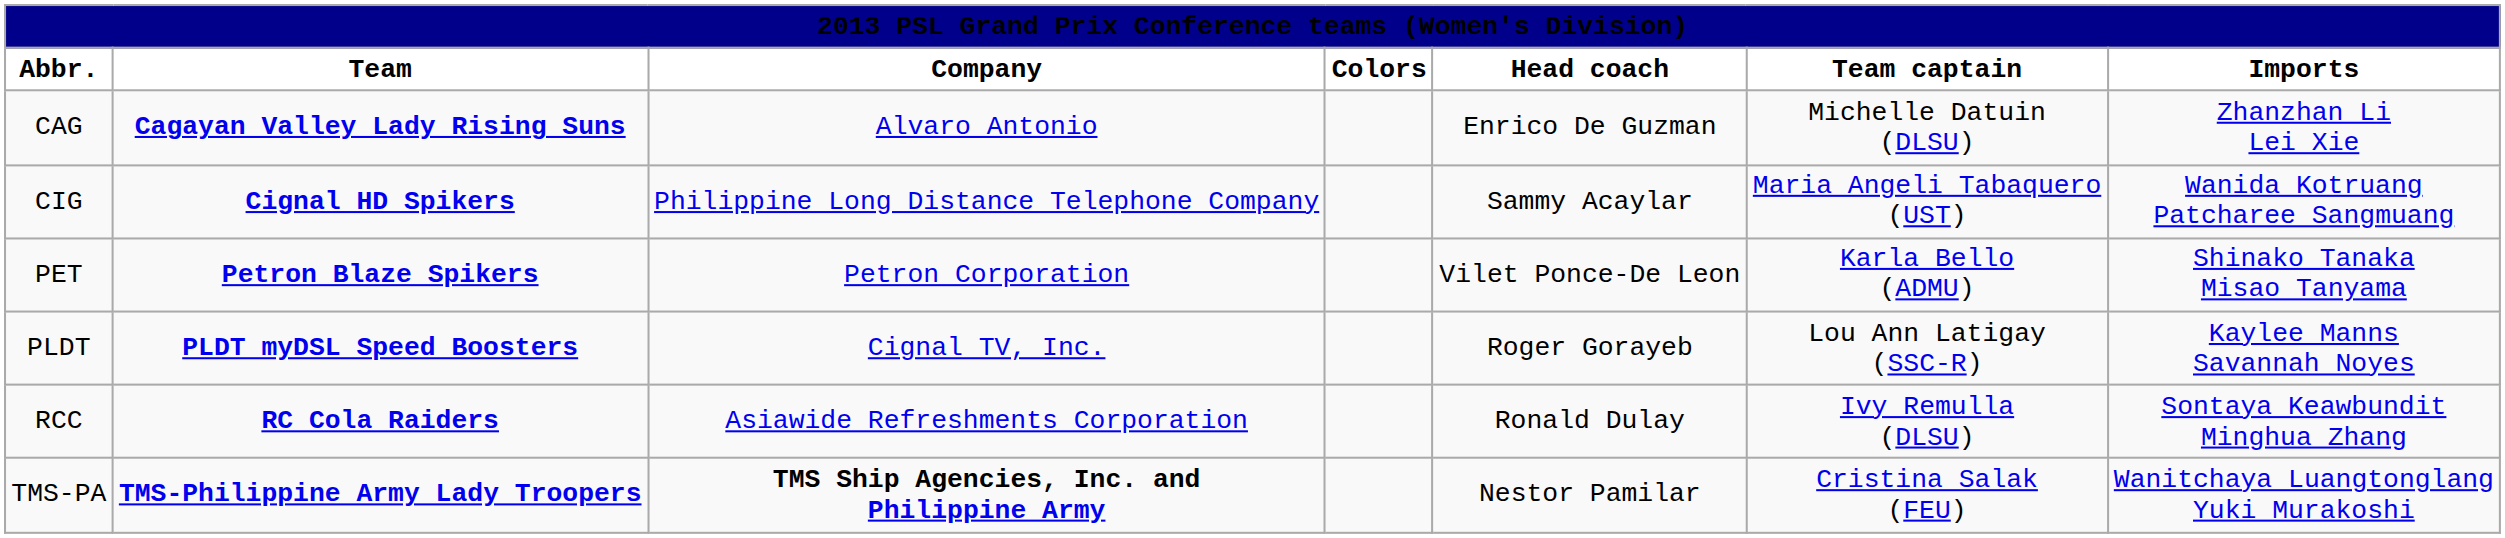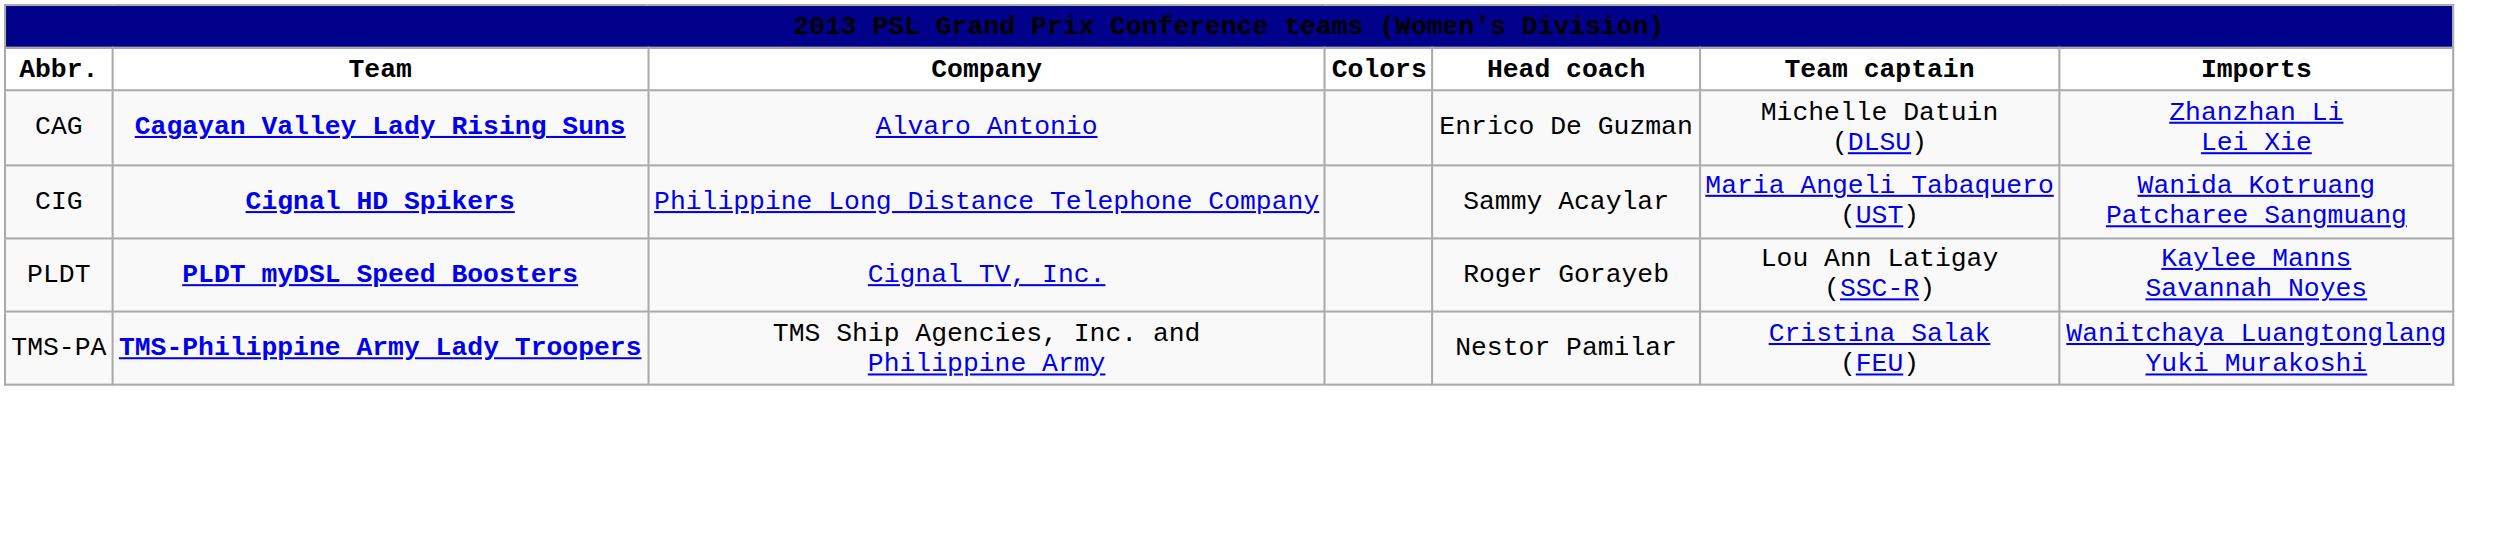- row: PET | Petron Blaze Spikers | Petron Corporation | Vilet Ponce-De Leon | Karla Bello (ADMU) | Shinako Tanaka Misao Tanyama
- row: RCC | RC Cola Raiders | Asiawide Refreshments Corporation | Ronald Dulay | Ivy Remulla (DLSU) | Sontaya Keawbundit Minghua Zhang
TMS-PA | Company: bold -> normal
